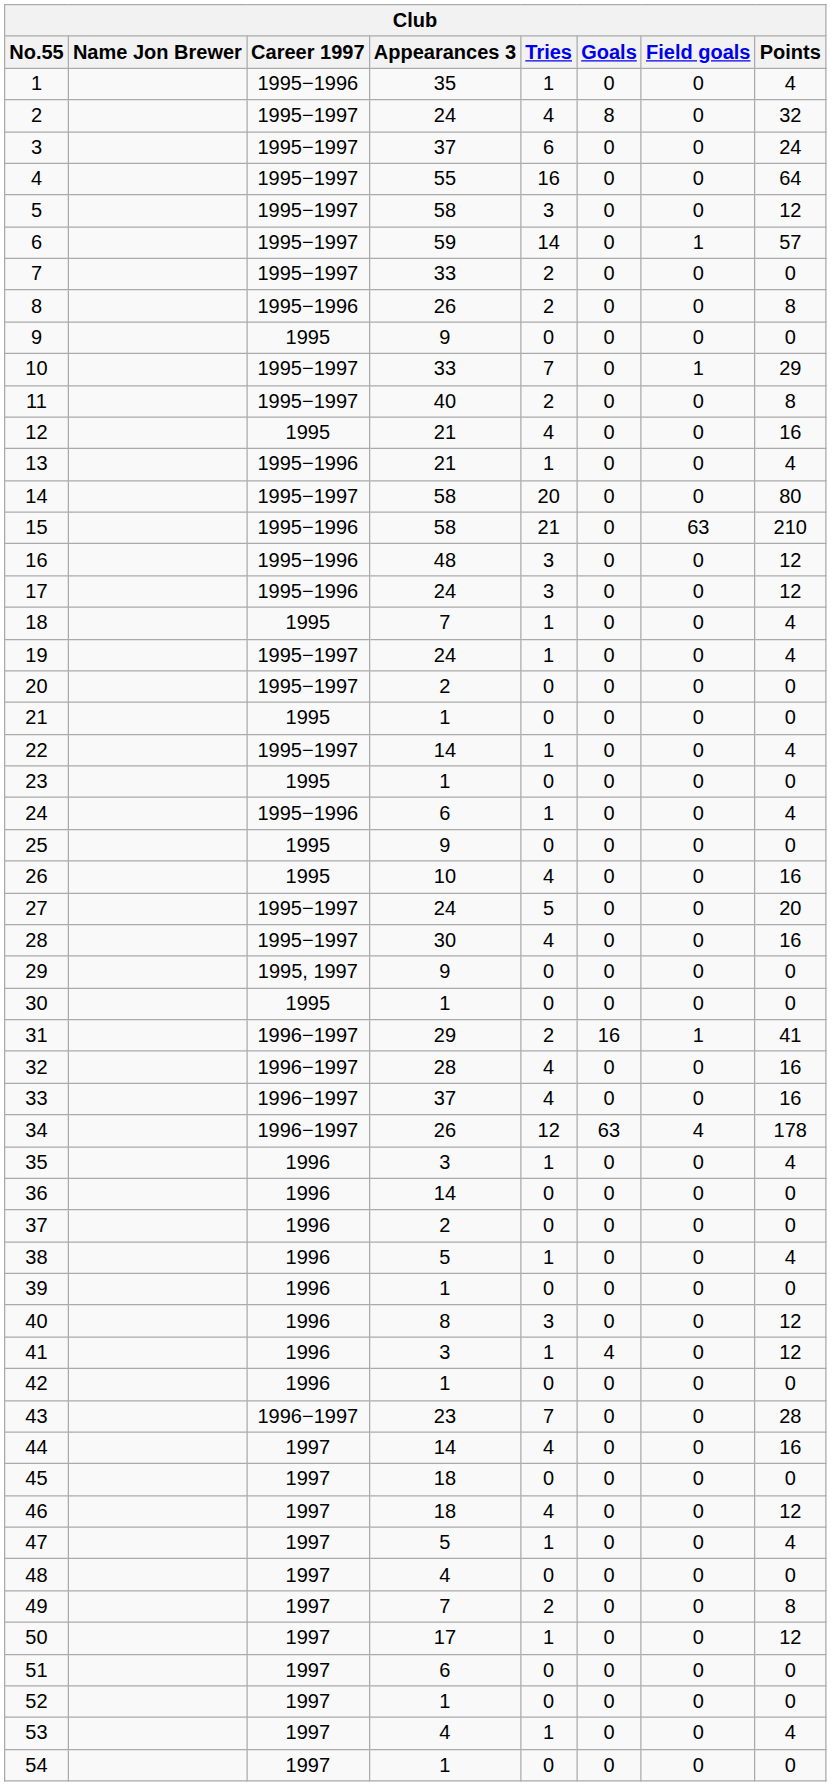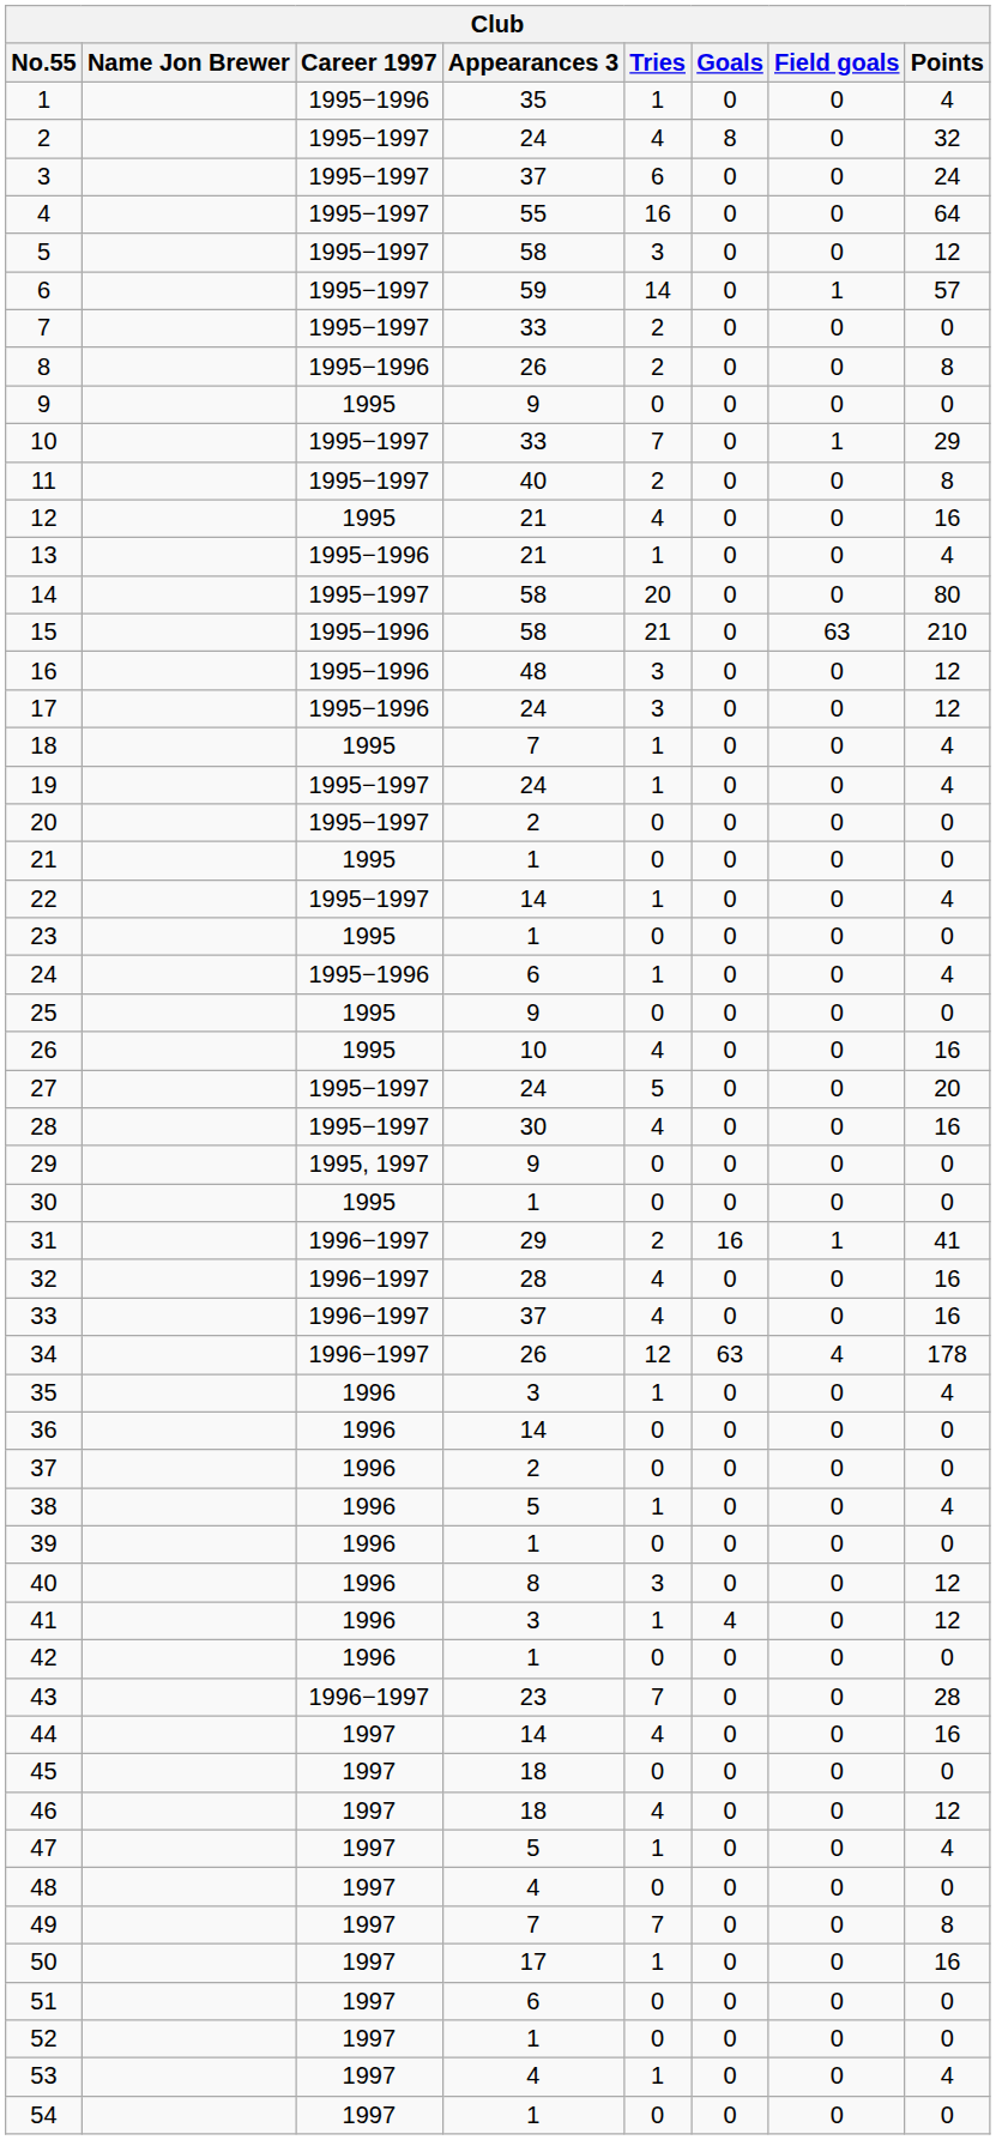49 | Tries: 2 -> 7
50 | Points: 12 -> 16
